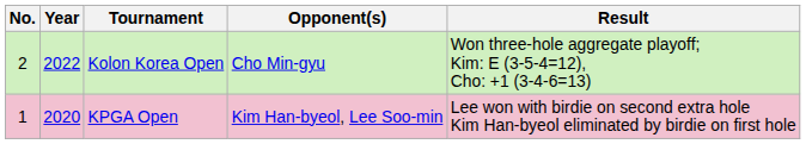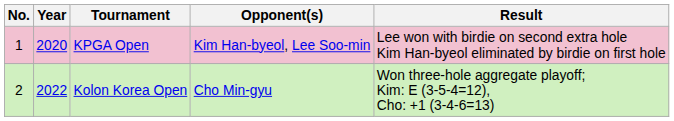rows swapped: KPGA Open <-> Kolon Korea Open
